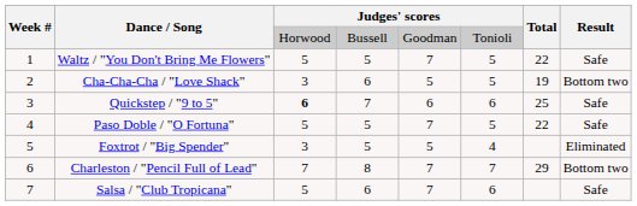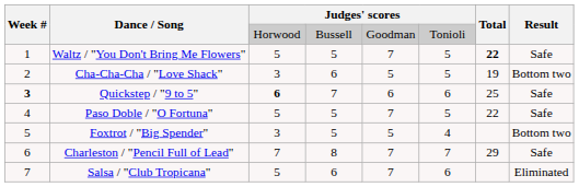Waltz / "You Don't Bring Me Flowers" | Total: normal -> bold
Quickstep / "9 to 5" | Week #: normal -> bold
Foxtrot / "Big Spender" | Result: Eliminated -> Bottom two
Charleston / "Pencil Full of Lead" | Result: Bottom two -> Safe
Salsa / "Club Tropicana" | Result: Safe -> Eliminated
